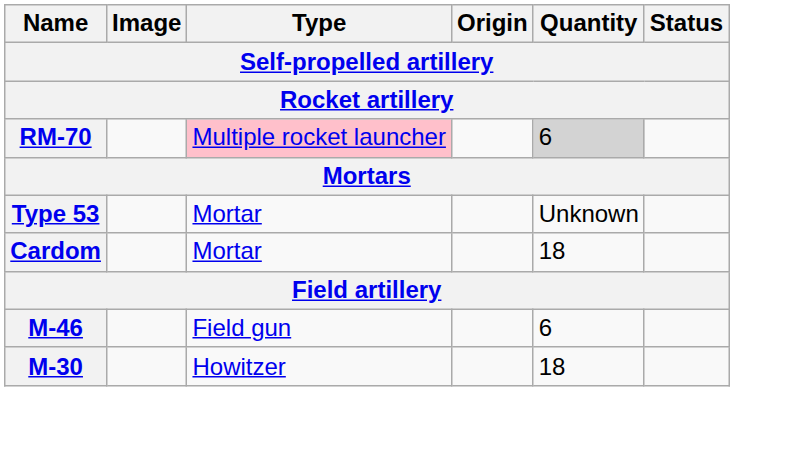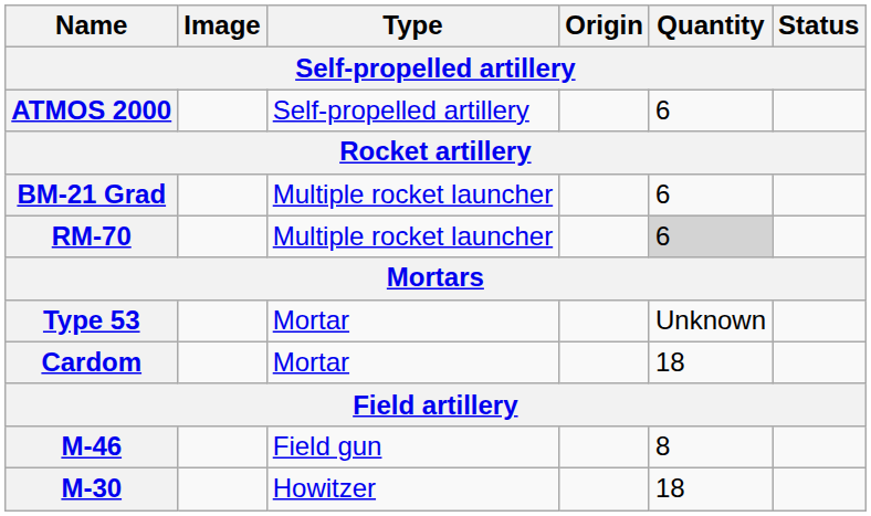+ row: ATMOS 2000 | Self-propelled artillery | 6
+ row: BM-21 Grad | Multiple rocket launcher | 6
RM-70 | Type: pink background -> no background
M-46 | Quantity: 6 -> 8
